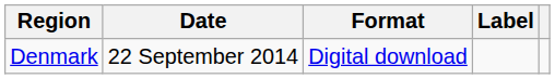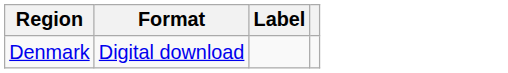- column: Date | 22 September 2014
